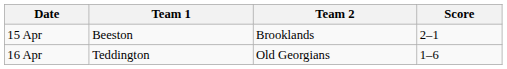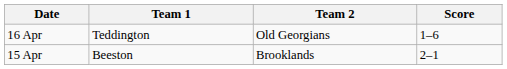rows swapped: 15 Apr <-> 16 Apr
